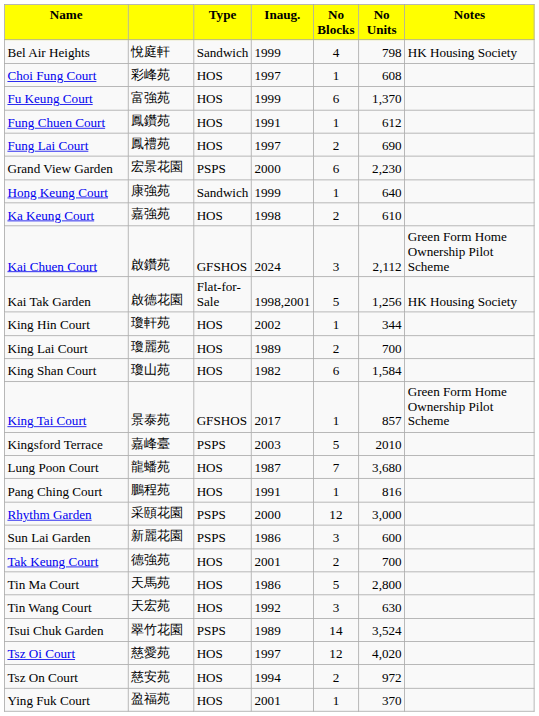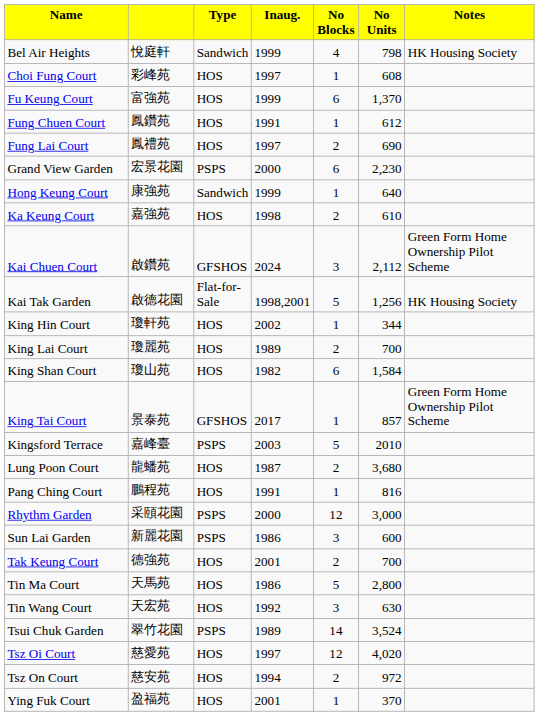Lung Poon Court | column 5: 7 -> 2
